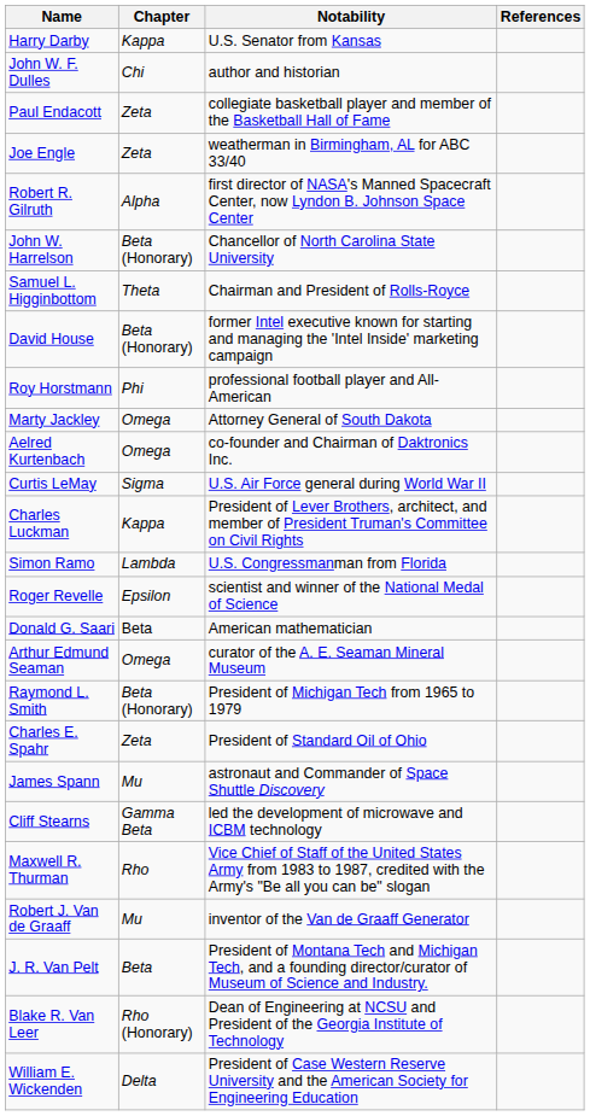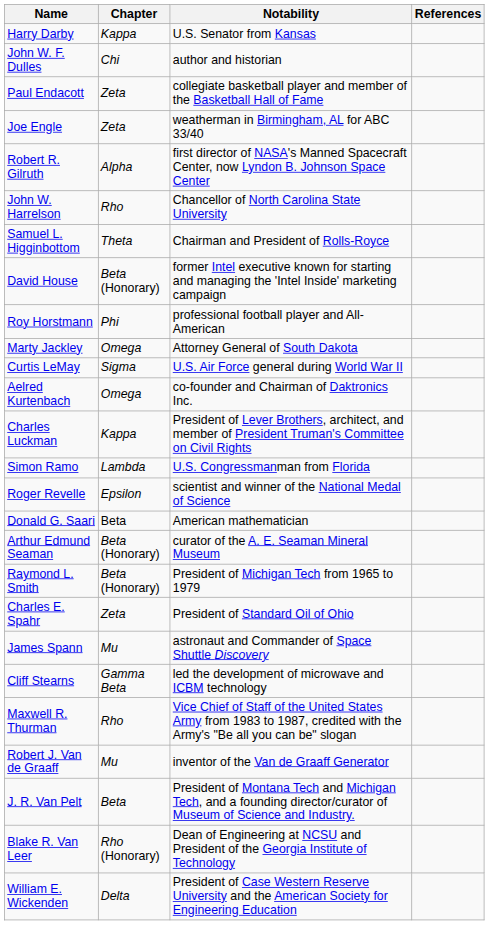John W. Harrelson | Chapter: Beta (Honorary) -> Rho
rows swapped: Aelred Kurtenbach <-> Curtis LeMay
Arthur Edmund Seaman | Chapter: Omega -> Beta (Honorary)
